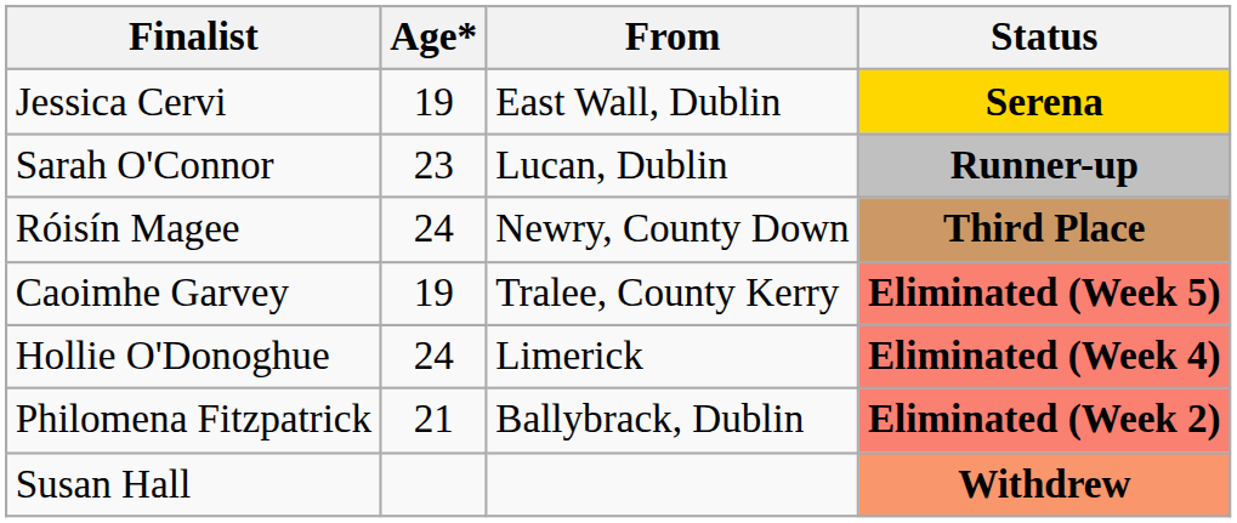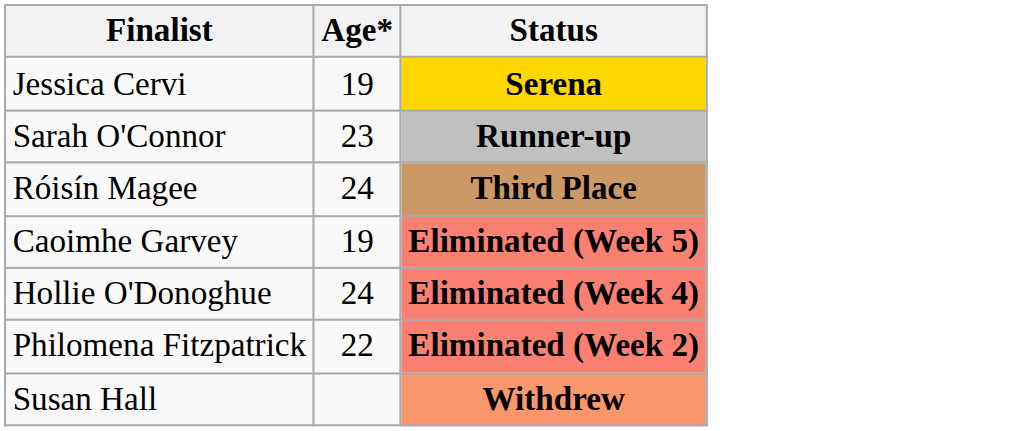- column: From | East Wall, Dublin | Lucan, Dublin | Newry, County Down | Tralee, County Kerry | Limerick | Ballybrack, Dublin
Philomena Fitzpatrick | Age*: 21 -> 22
